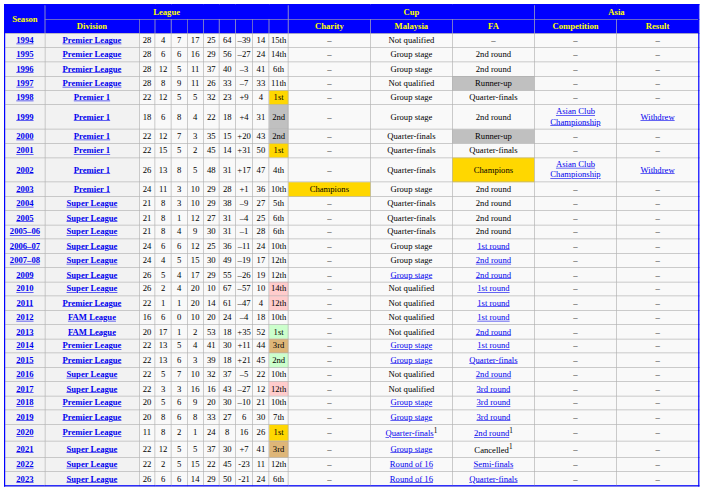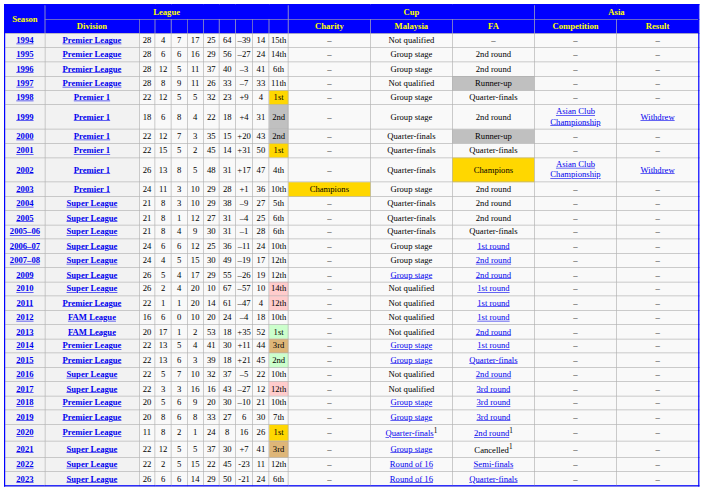2005–06 | Cup / FA: 2nd round -> Quarter-finals
